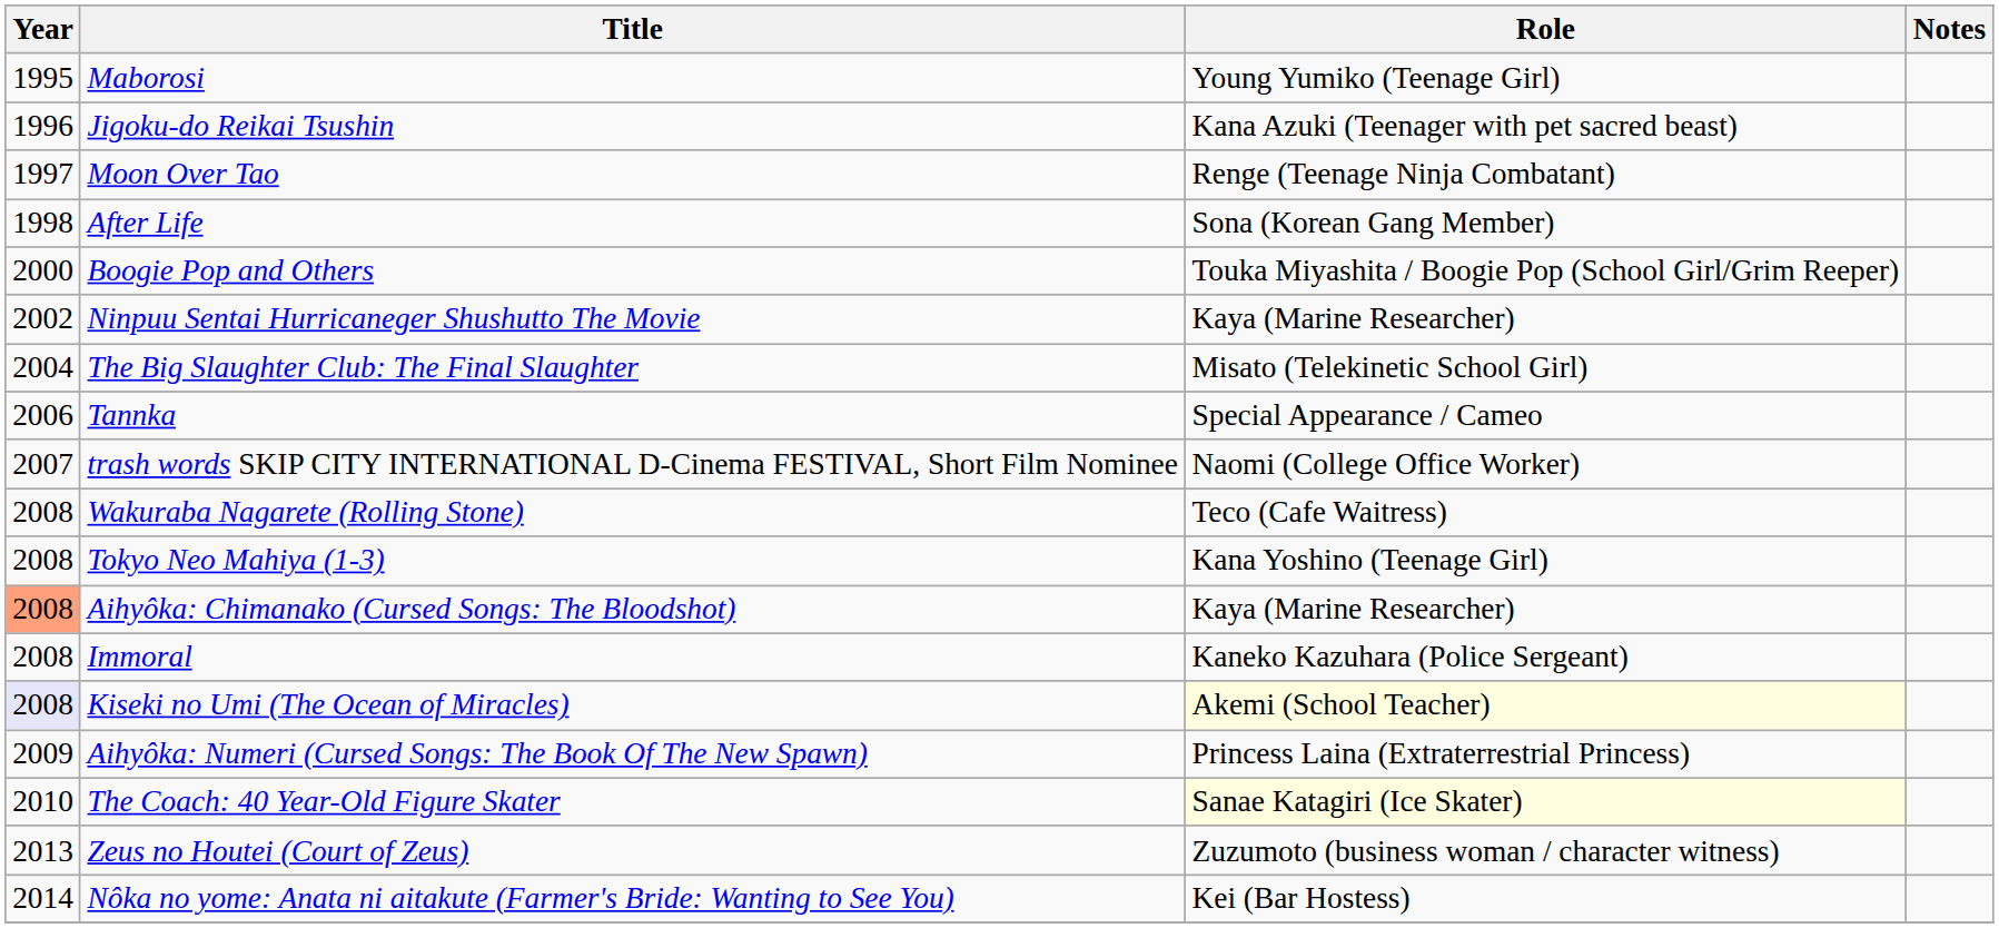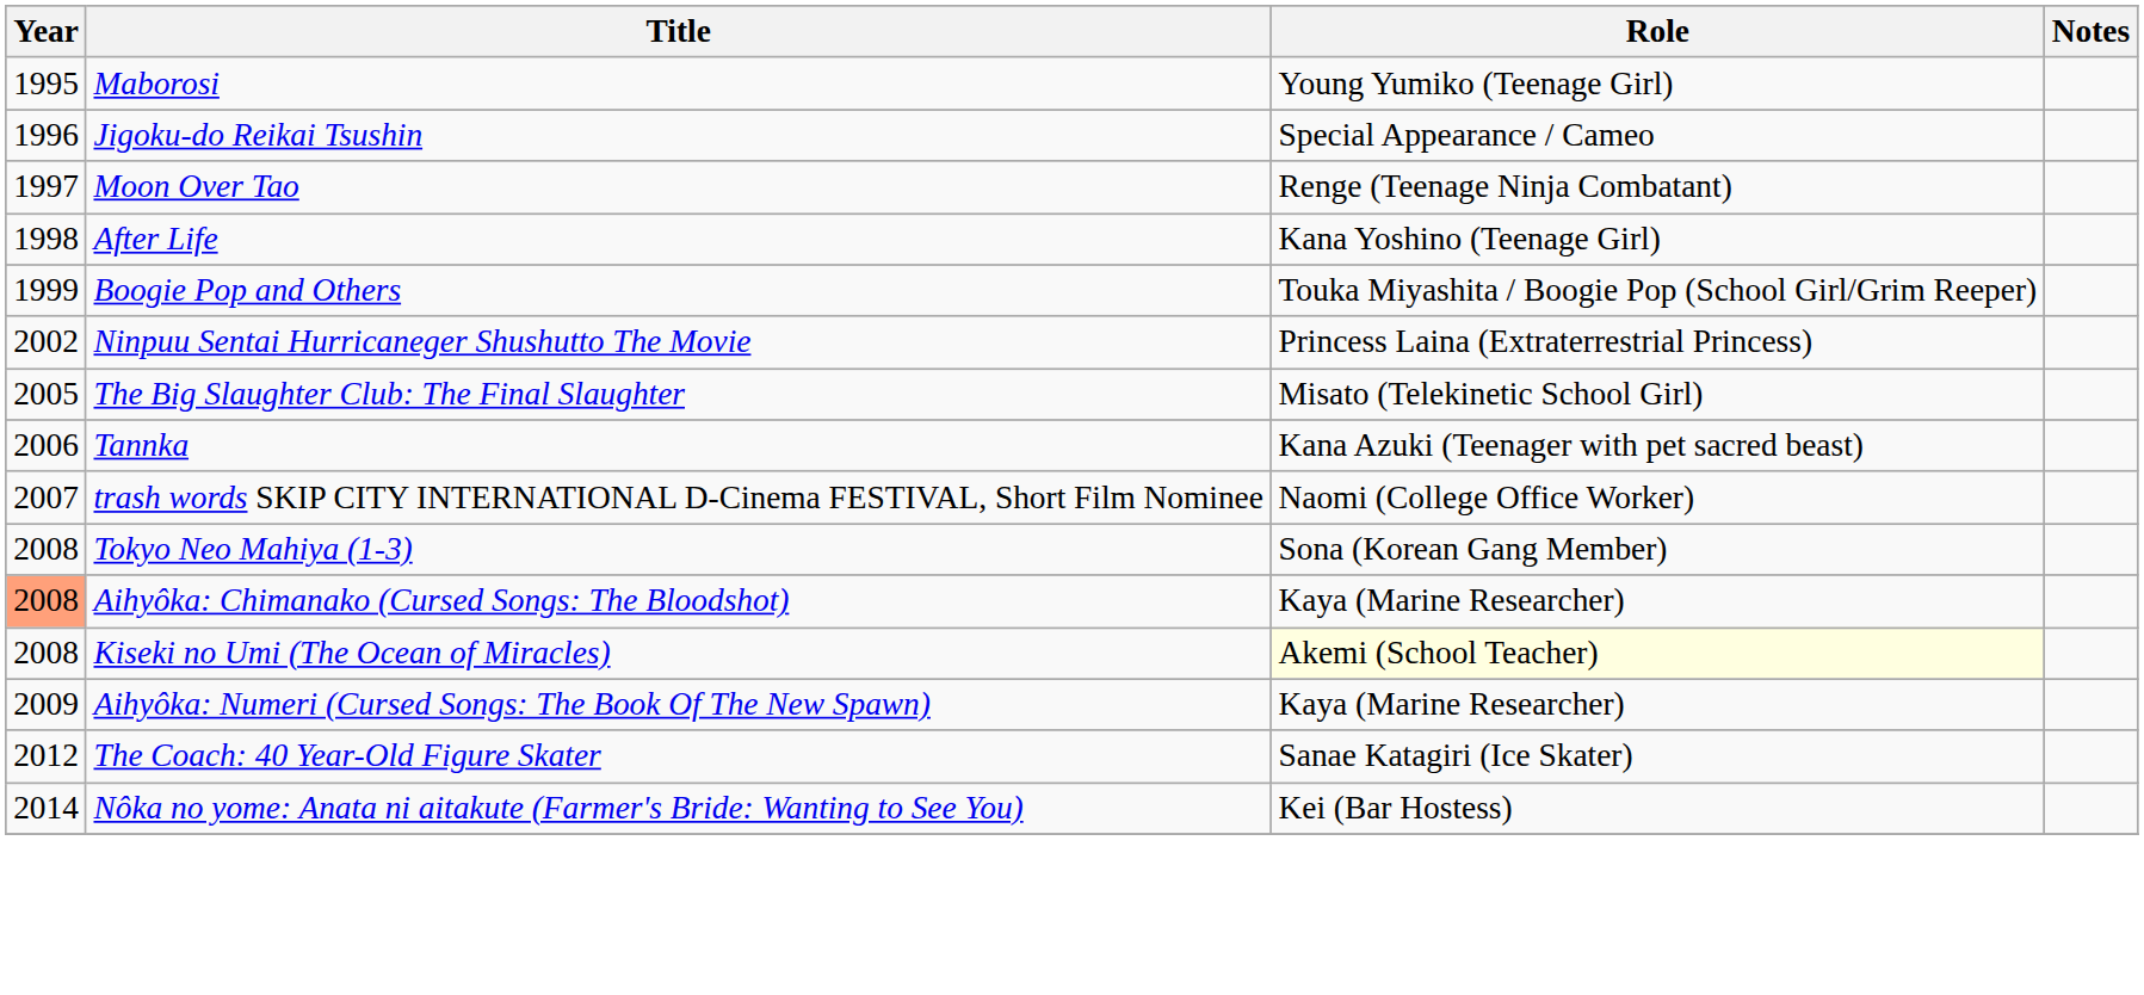Jigoku-do Reikai Tsushin | Role: Kana Azuki (Teenager with pet sacred beast) -> Special Appearance / Cameo
After Life | Role: Sona (Korean Gang Member) -> Kana Yoshino (Teenage Girl)
Boogie Pop and Others | Year: 2000 -> 1999
Ninpuu Sentai Hurricaneger Shushutto The Movie | Role: Kaya (Marine Researcher) -> Princess Laina (Extraterrestrial Princess)
The Big Slaughter Club: The Final Slaughter | Year: 2004 -> 2005
Tannka | Role: Special Appearance / Cameo -> Kana Azuki (Teenager with pet sacred beast)
- row: 2008 | Wakuraba Nagarete (Rolling Stone) | Teco (Cafe Waitress)
Tokyo Neo Mahiya (1-3) | Role: Kana Yoshino (Teenage Girl) -> Sona (Korean Gang Member)
- row: 2008 | Immoral | Kaneko Kazuhara (Police Sergeant)
Kiseki no Umi (The Ocean of Miracles) | Year: lavender background -> no background
Aihyôka: Numeri (Cursed Songs: The Book Of The New Spawn) | Role: Princess Laina (Extraterrestrial Princess) -> Kaya (Marine Researcher)
The Coach: 40 Year-Old Figure Skater | Year: 2010 -> 2012
The Coach: 40 Year-Old Figure Skater | Role: lightyellow background -> no background
- row: 2013 | Zeus no Houtei (Court of Zeus) | Zuzumoto (business woman / character witness)
